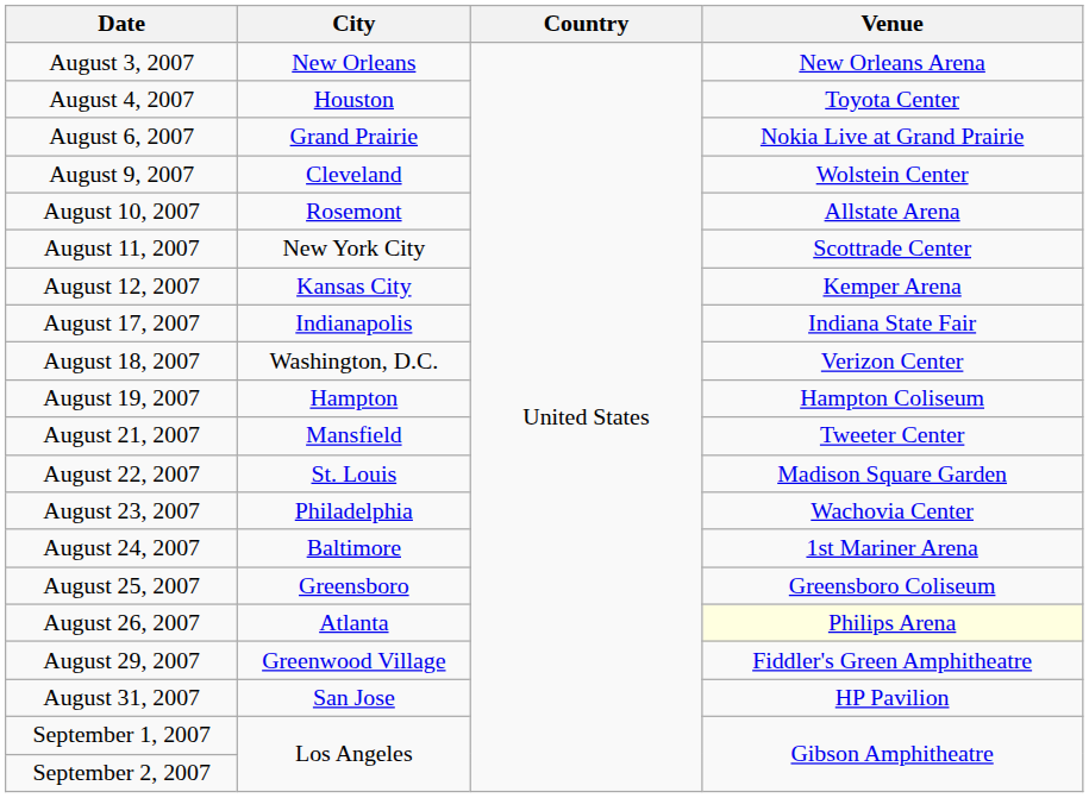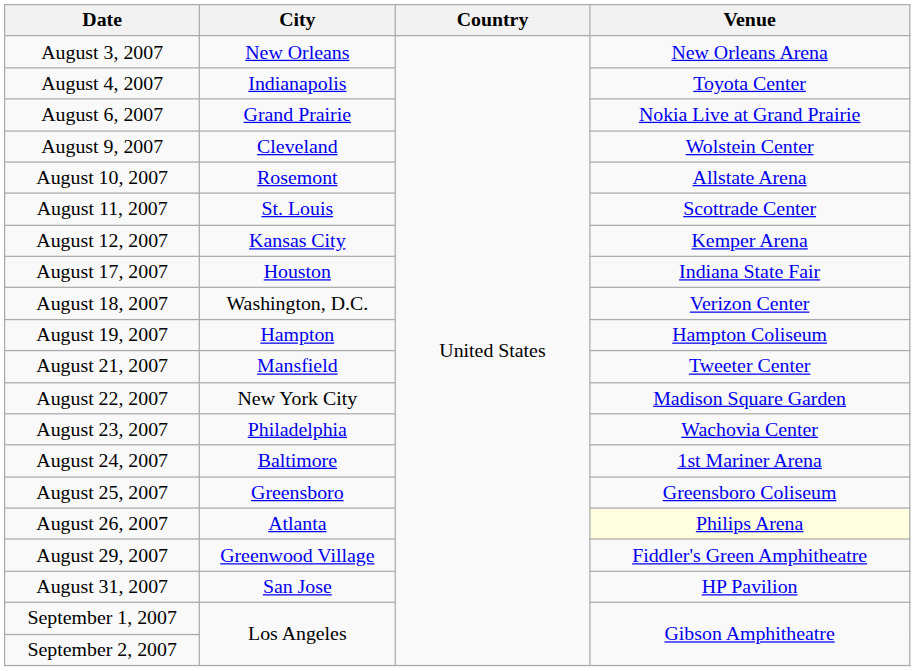August 4, 2007 | City: Houston -> Indianapolis
August 11, 2007 | City: New York City -> St. Louis
August 17, 2007 | City: Indianapolis -> Houston
August 22, 2007 | City: St. Louis -> New York City
